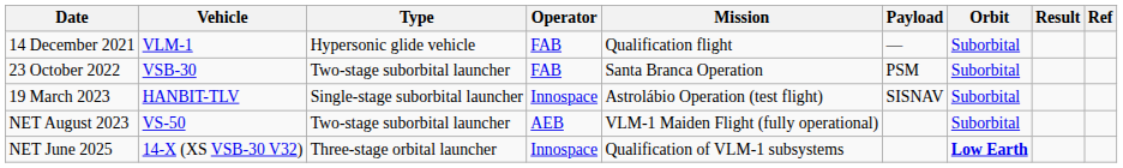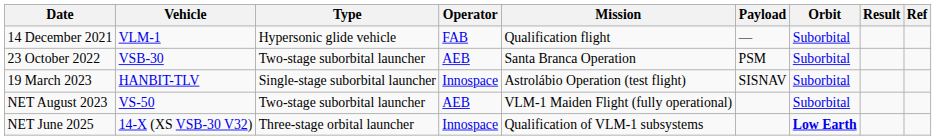23 October 2022 | Operator: FAB -> AEB
